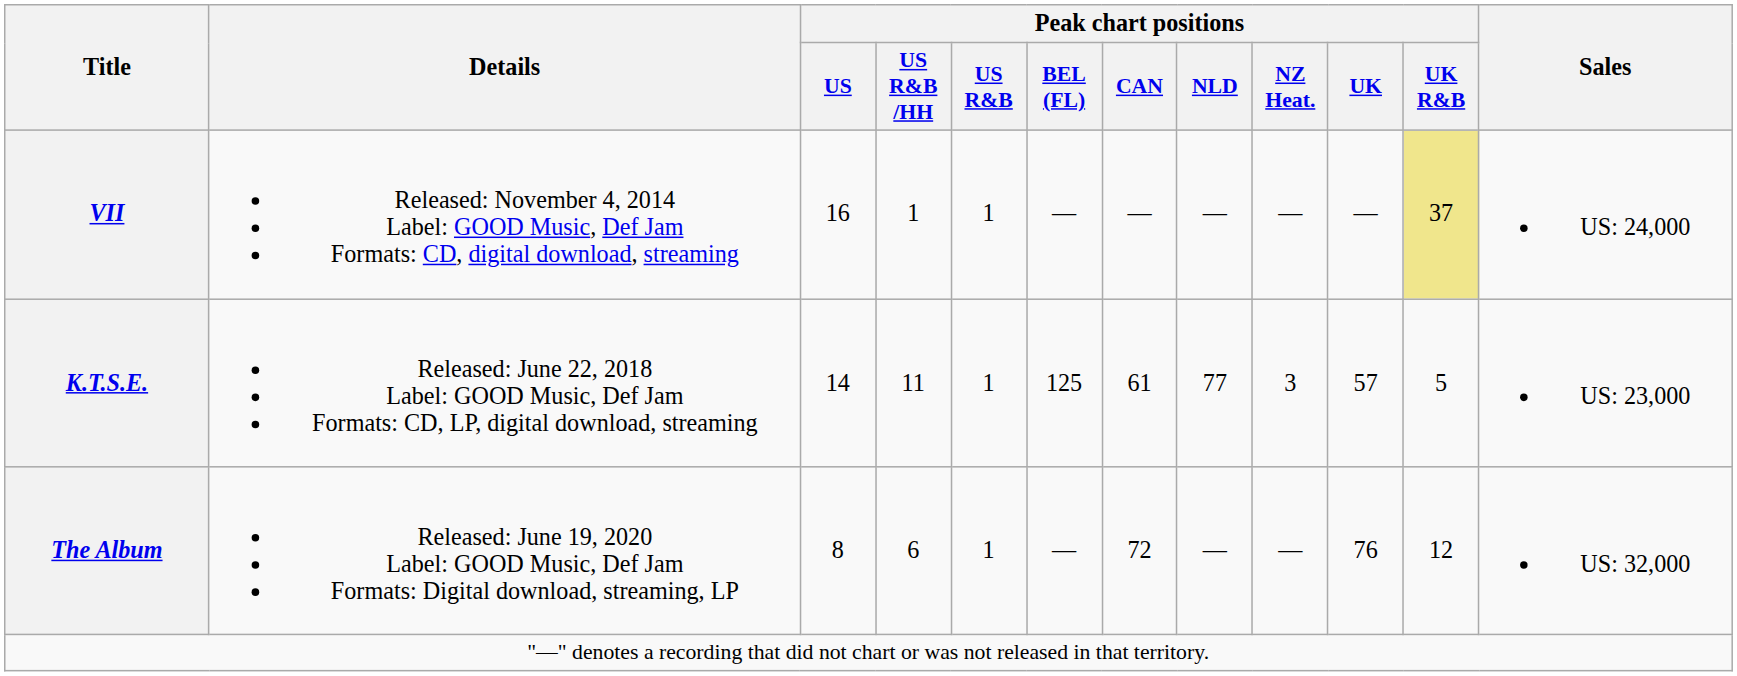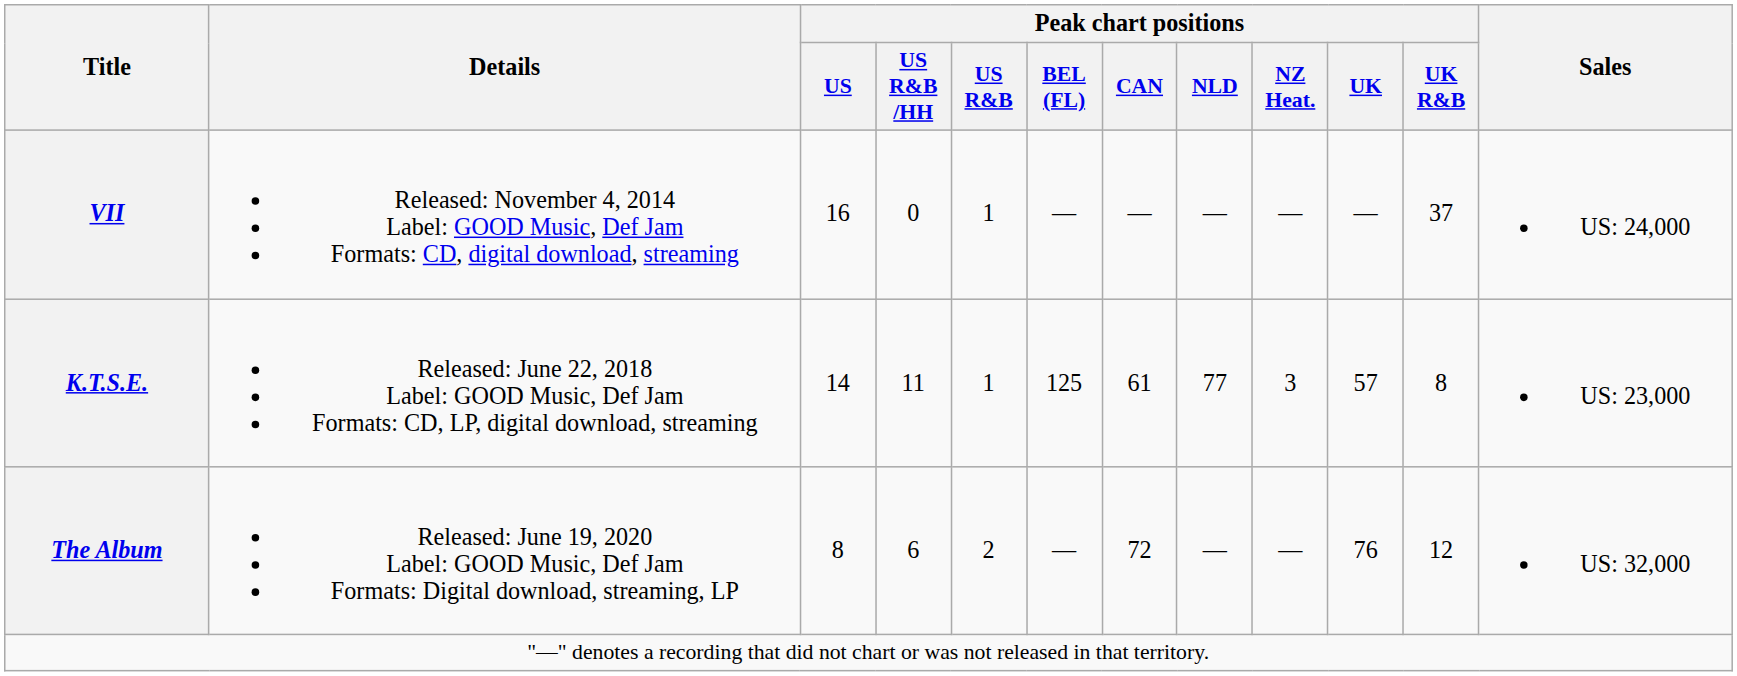VII | Peak chart positions / US R&B /HH: 1 -> 0
VII | Peak chart positions / UK R&B: khaki background -> no background
K.T.S.E. | Peak chart positions / UK R&B: 5 -> 8
The Album | Peak chart positions / US R&B: 1 -> 2
